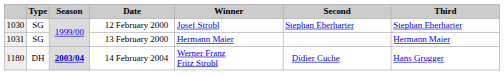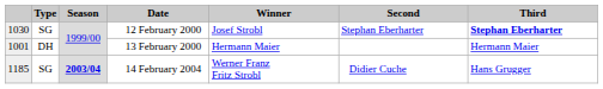12 February 2000 | Third: normal -> bold
13 February 2000 | column 1: 1031 -> 1001
13 February 2000 | Type: SG -> DH
14 February 2004 | column 1: 1180 -> 1185
14 February 2004 | Type: DH -> SG
